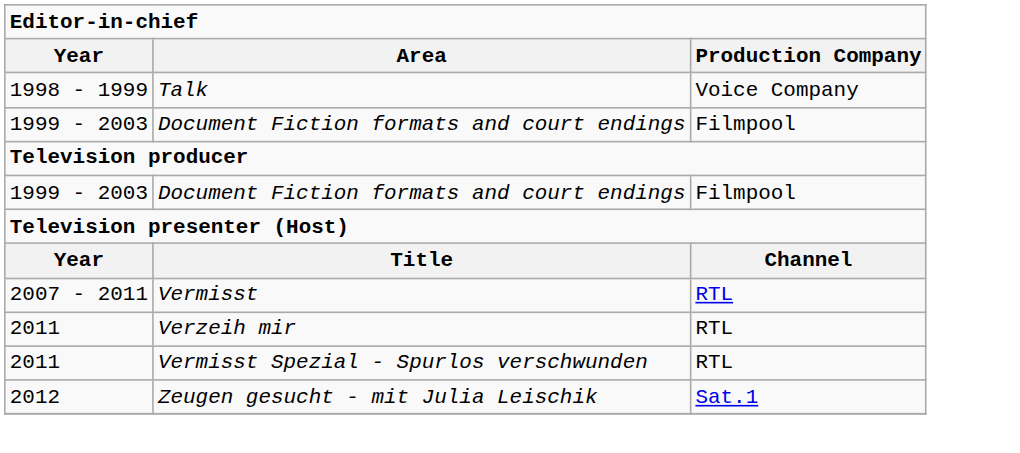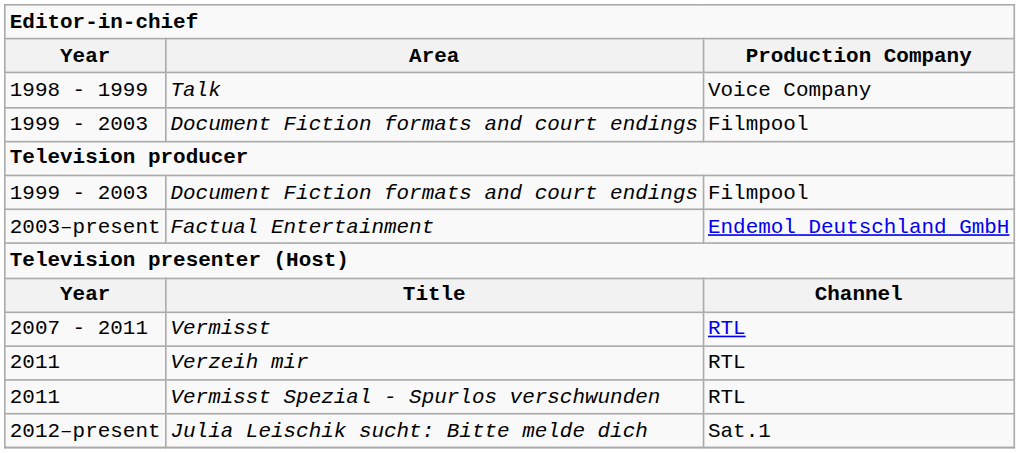+ row: 2003–present | Factual Entertainment | Endemol Deutschland GmbH
- row: 2012 | Zeugen gesucht - mit Julia Leischik | Sat.1
+ row: 2012–present | Julia Leischik sucht: Bitte melde dich | Sat.1
